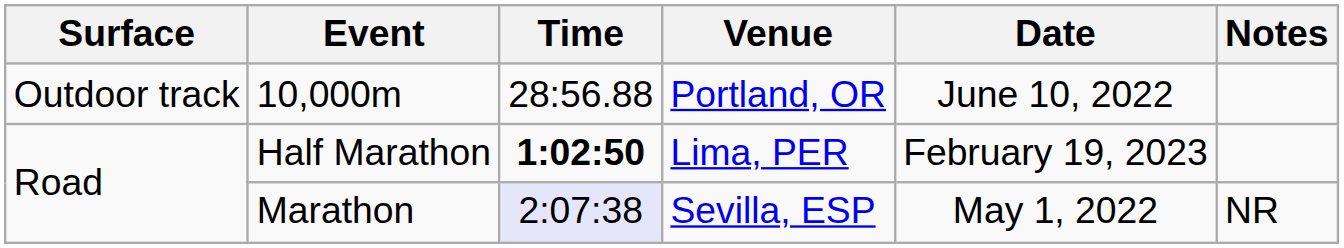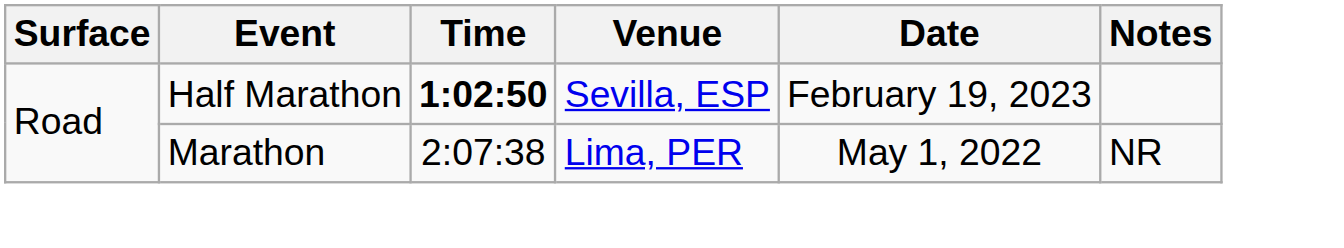- row: Outdoor track | 10,000m | 28:56.88 | Portland, OR | June 10, 2022
Half Marathon | Venue: Lima, PER -> Sevilla, ESP
Marathon | Time: lavender background -> no background
Marathon | Venue: Sevilla, ESP -> Lima, PER
